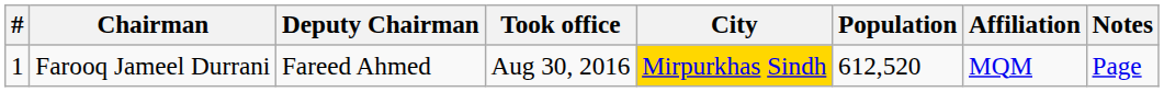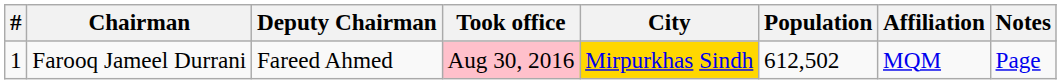Farooq Jameel Durrani | Took office: no background -> pink background
Farooq Jameel Durrani | Population: 612,520 -> 612,502
